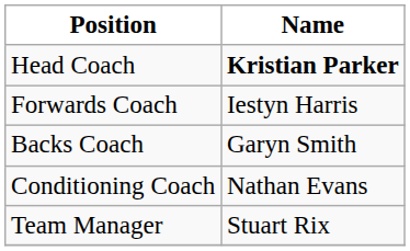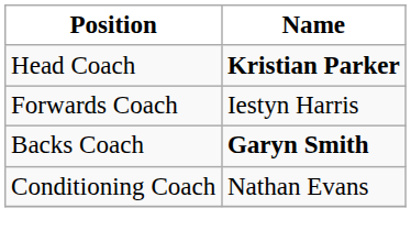Backs Coach | Name: normal -> bold
- row: Team Manager | Stuart Rix
